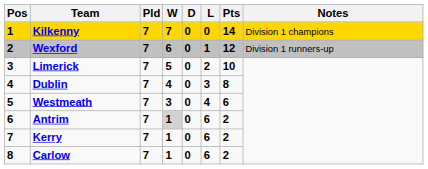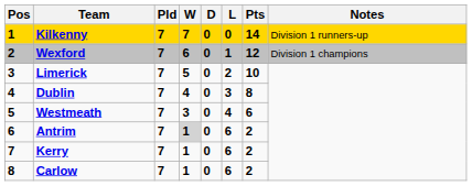Kilkenny | Notes: Division 1 champions -> Division 1 runners-up
Wexford | Notes: Division 1 runners-up -> Division 1 champions
